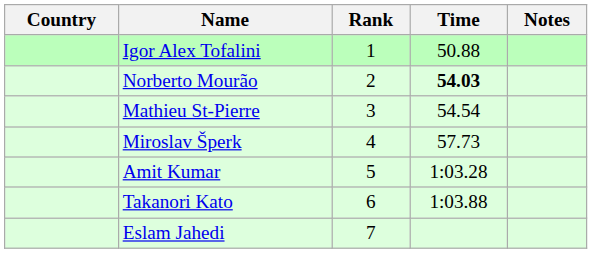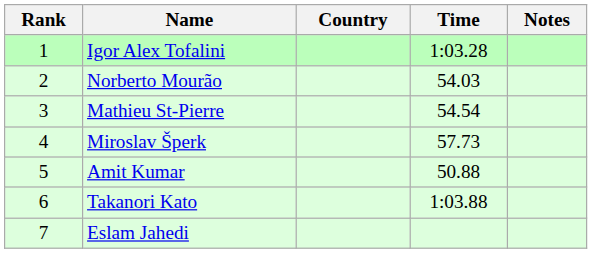columns swapped: Rank <-> Country
Igor Alex Tofalini | Time: 50.88 -> 1:03.28
Norberto Mourão | Time: bold -> normal
Amit Kumar | Time: 1:03.28 -> 50.88
